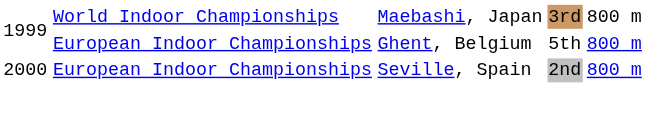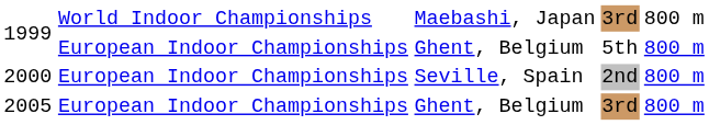+ row: 2005 | European Indoor Championships | Ghent, Belgium | 3rd | 800 m
